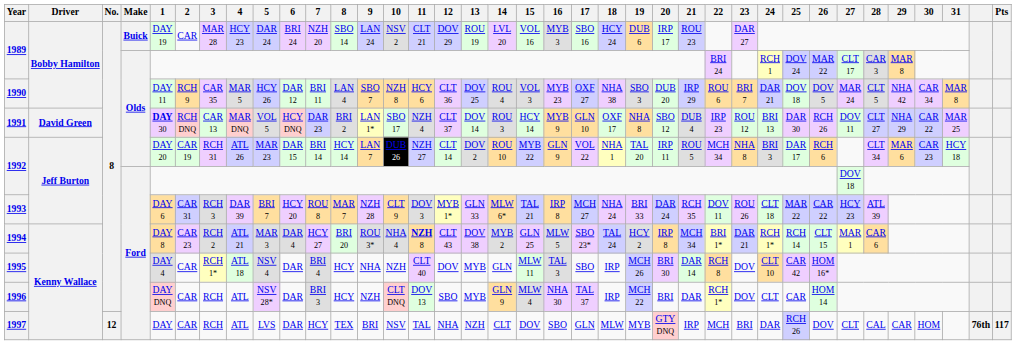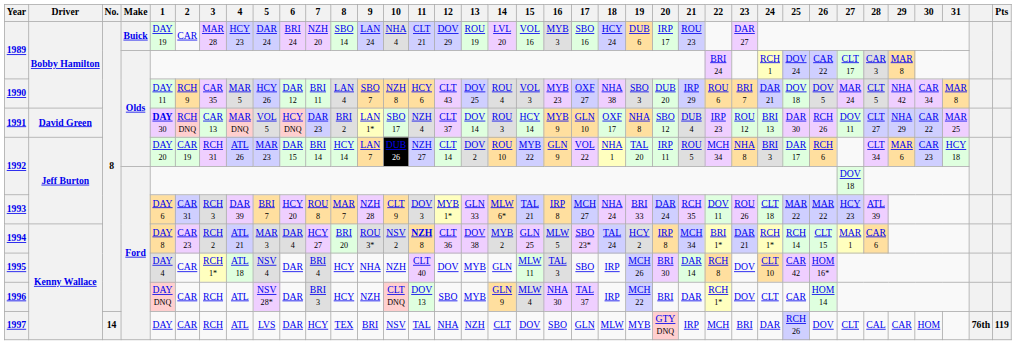1989 / Buick | 10: NSV 2 -> NHA 4
1989 / Olds | 26: MAR 22 -> CAR 22
1990 | 12: CLT 36 -> CLT 43
1993 | 26: CAR 22 -> MAR 22
1994 | 10: NHA 4 -> NSV 2
1994 | 12: CLT 43 -> CLT 36
1997 | No.: 12 -> 14
1997 | Pts: 117 -> 119
